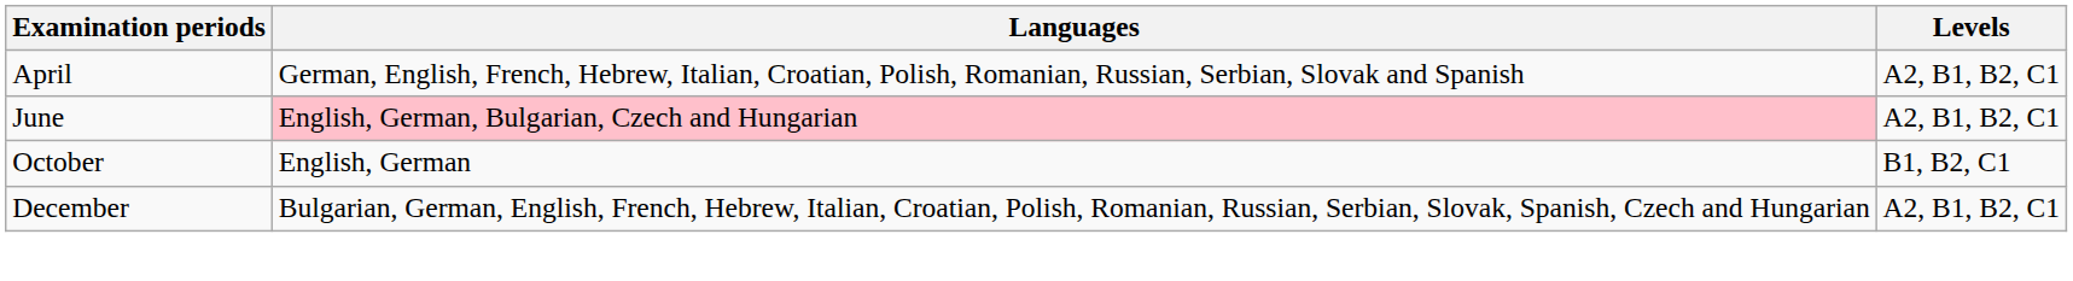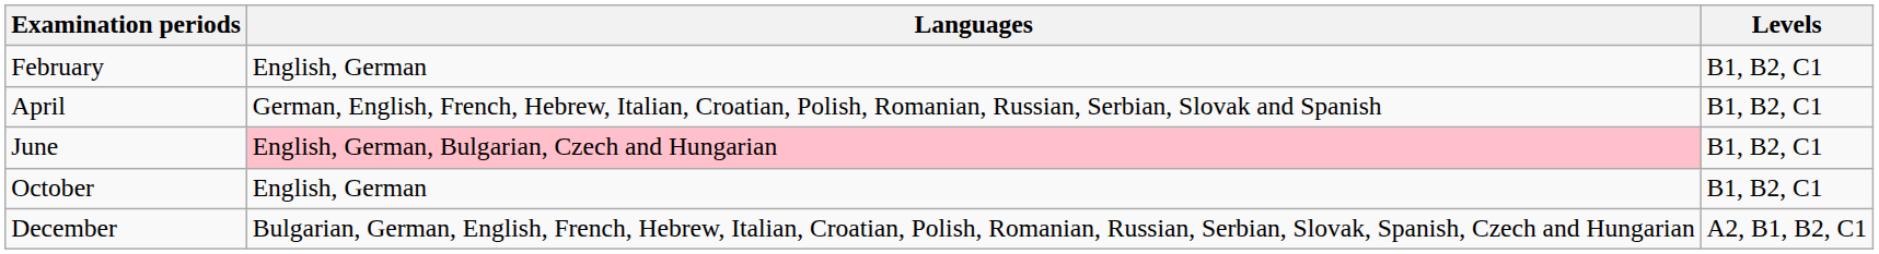+ row: February | English, German | B1, B2, C1
April | Levels: A2, B1, B2, C1 -> B1, B2, C1
June | Levels: A2, B1, B2, C1 -> B1, B2, C1
